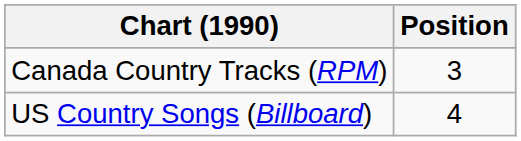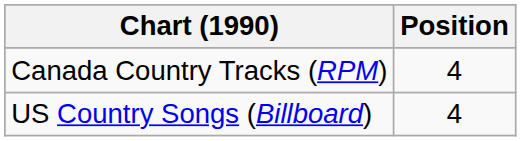Canada Country Tracks (RPM) | Position: 3 -> 4
